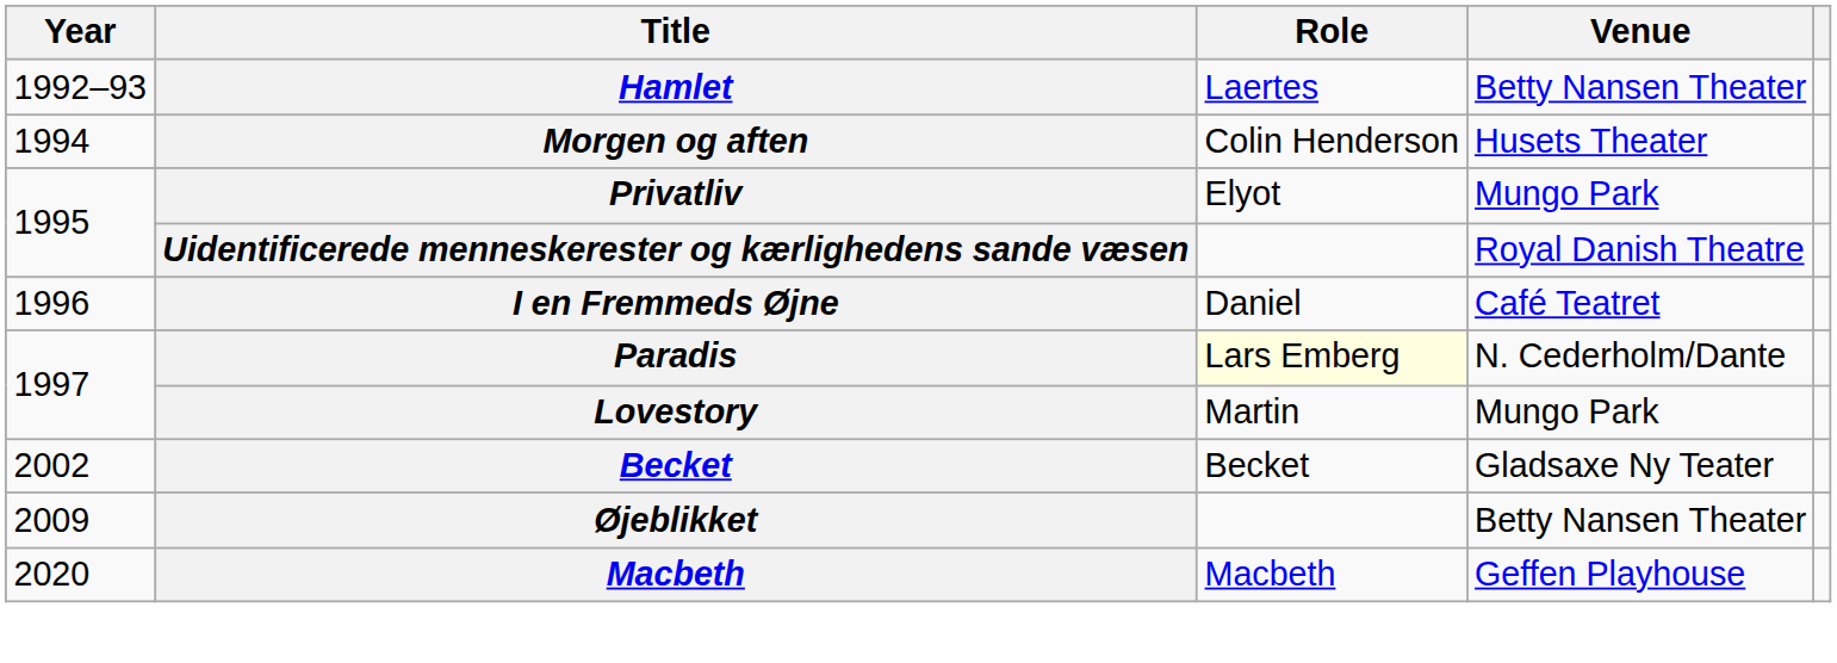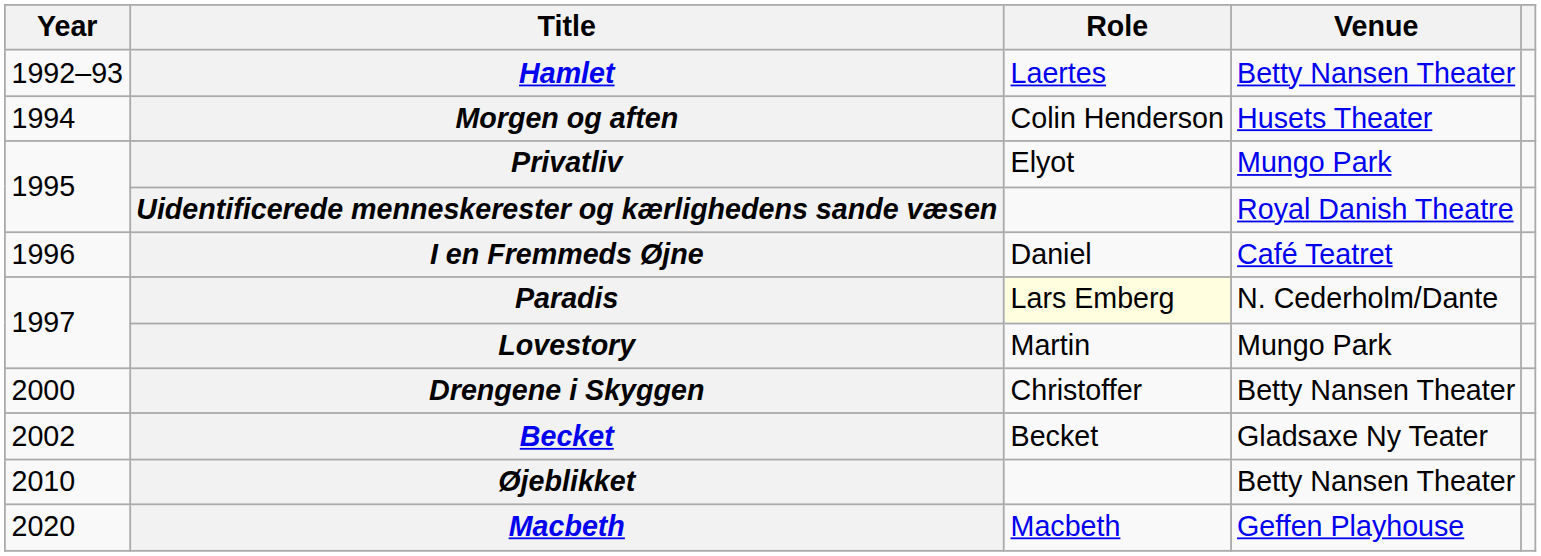+ row: 2000 | Drengene i Skyggen | Christoffer | Betty Nansen Theater
Øjeblikket | Year: 2009 -> 2010
